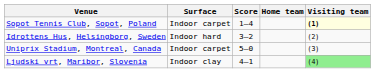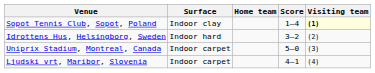columns swapped: Home team <-> Score
Sopot Tennis Club, Sopot, Poland | Surface: Indoor carpet -> Indoor clay
Ljudski vrt, Maribor, Slovenia | Surface: Indoor clay -> Indoor carpet
Ljudski vrt, Maribor, Slovenia | Visiting team: lightgreen background -> no background
